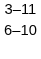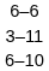+ row: 6–6
